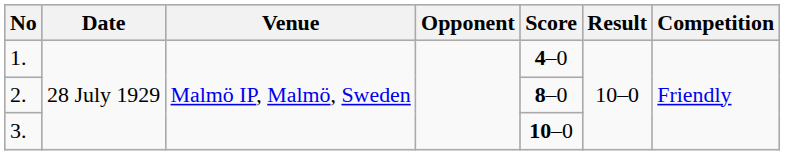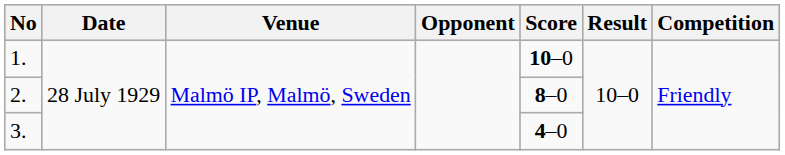1. | Score: 4–0 -> 10–0
3. | Score: 10–0 -> 4–0
